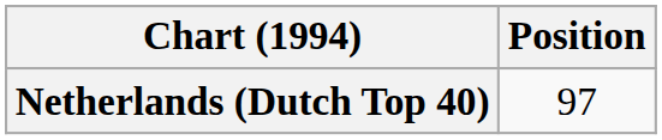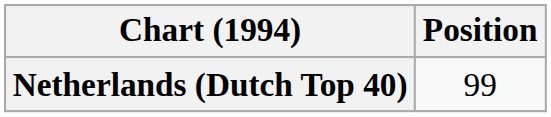Netherlands (Dutch Top 40) | Position: 97 -> 99
